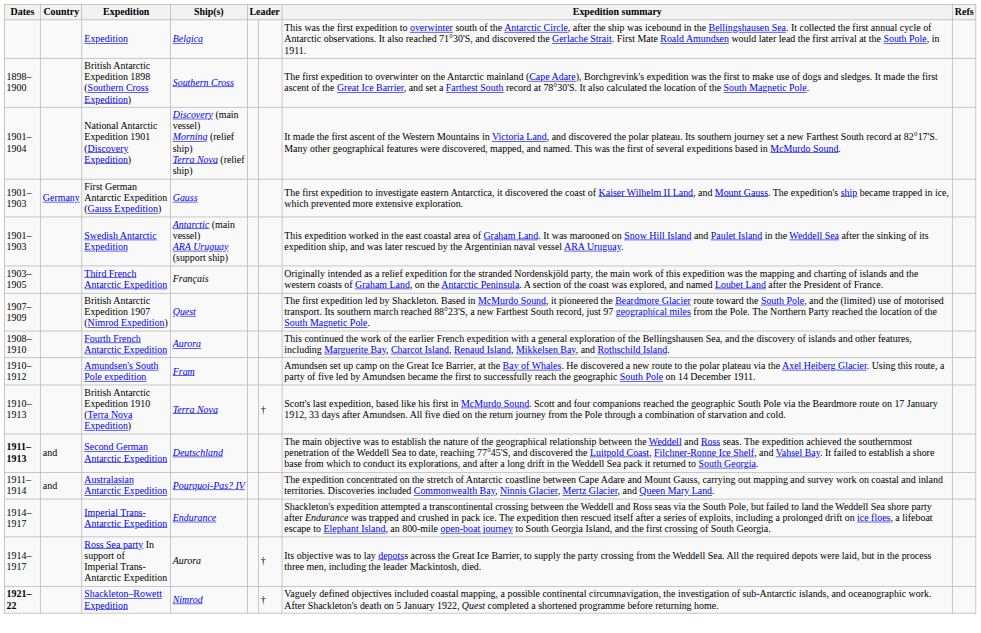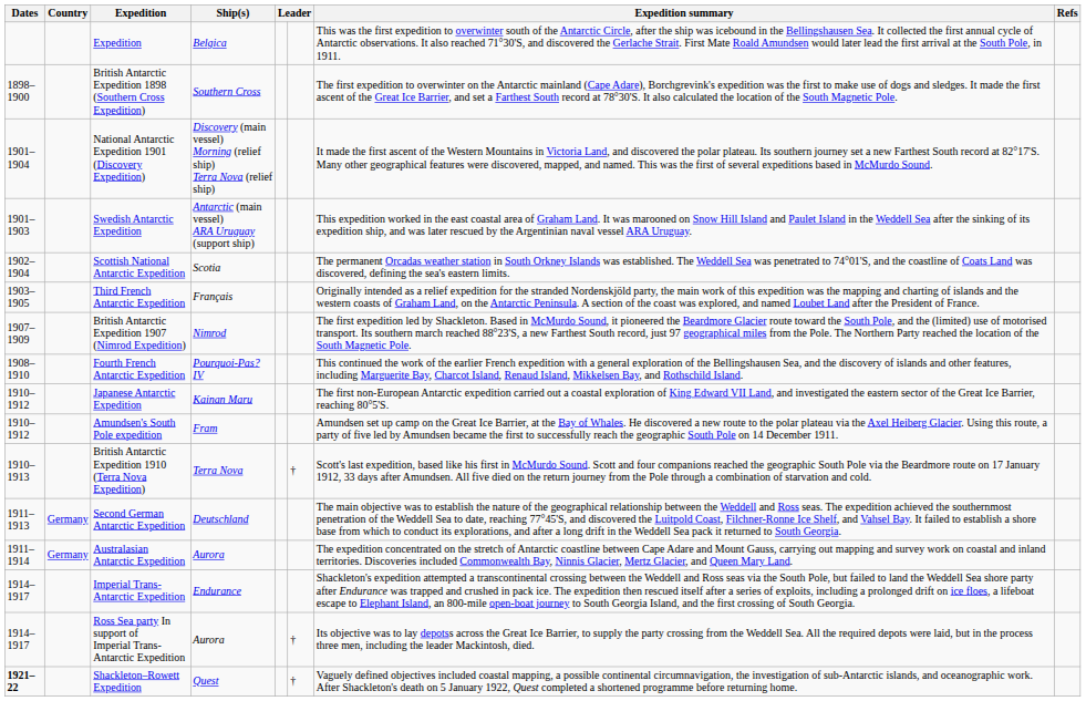- row: 1901–1903 | Germany | First German Antarctic Expedition (Gauss Expedition) | Gauss | The first expedition to investigate eastern Antarctica, it discovered the coast of Kaiser Wilhelm II Land, and Mount Gauss. The expedition's ship became trapped in ice, which prevented more extensive exploration.
+ row: 1902–1904 | Scottish National Antarctic Expedition | Scotia | The permanent Orcadas weather station in South Orkney Islands was established. The Weddell Sea was penetrated to 74°01'S, and the coastline of Coats Land was discovered, defining the sea's eastern limits.
British Antarctic Expedition 1907 (Nimrod Expedition) | Ship(s): Quest -> Nimrod
Fourth French Antarctic Expedition | Ship(s): Aurora -> Pourquoi-Pas? IV
+ row: 1910–1912 | Japanese Antarctic Expedition | Kainan Maru | The first non-European Antarctic expedition carried out a coastal exploration of King Edward VII Land, and investigated the eastern sector of the Great Ice Barrier, reaching 80°5'S.
Second German Antarctic Expedition | Dates: bold -> normal
Second German Antarctic Expedition | Country: and -> Germany
Australasian Antarctic Expedition | Country: and -> Germany
Australasian Antarctic Expedition | Ship(s): Pourquoi-Pas? IV -> Aurora
Shackleton–Rowett Expedition | Ship(s): Nimrod -> Quest
